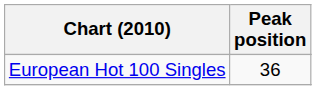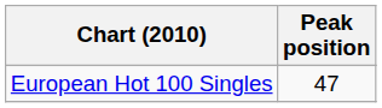European Hot 100 Singles | Peak position: 36 -> 47
